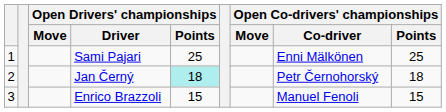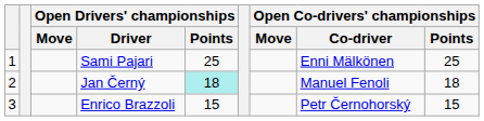Jan Černý | Open Co-drivers' championships / Co-driver: Petr Černohorský -> Manuel Fenoli
Enrico Brazzoli | Open Co-drivers' championships / Co-driver: Manuel Fenoli -> Petr Černohorský
